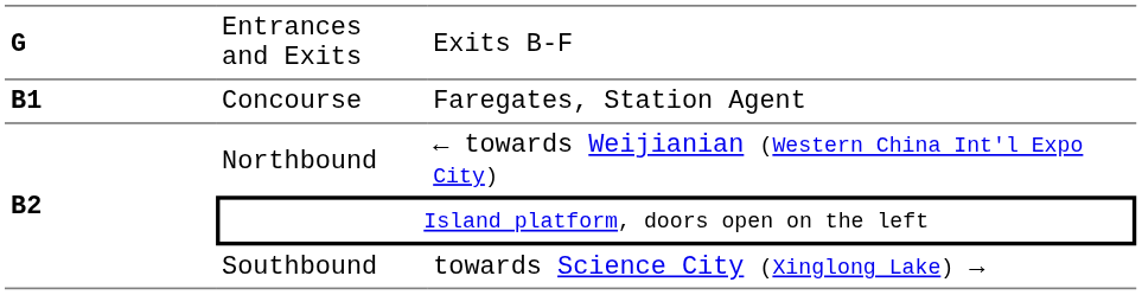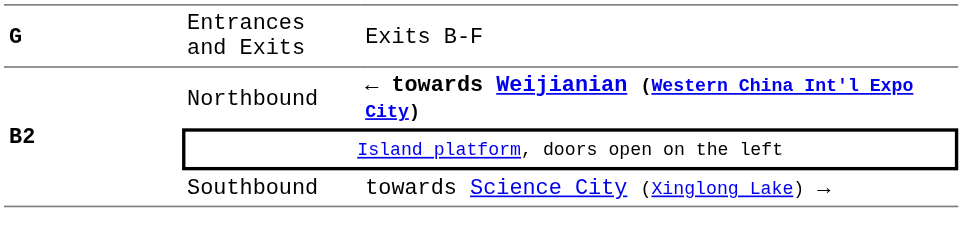- row: B1 | Concourse | Faregates, Station Agent
Northbound | column 3: normal -> bold
